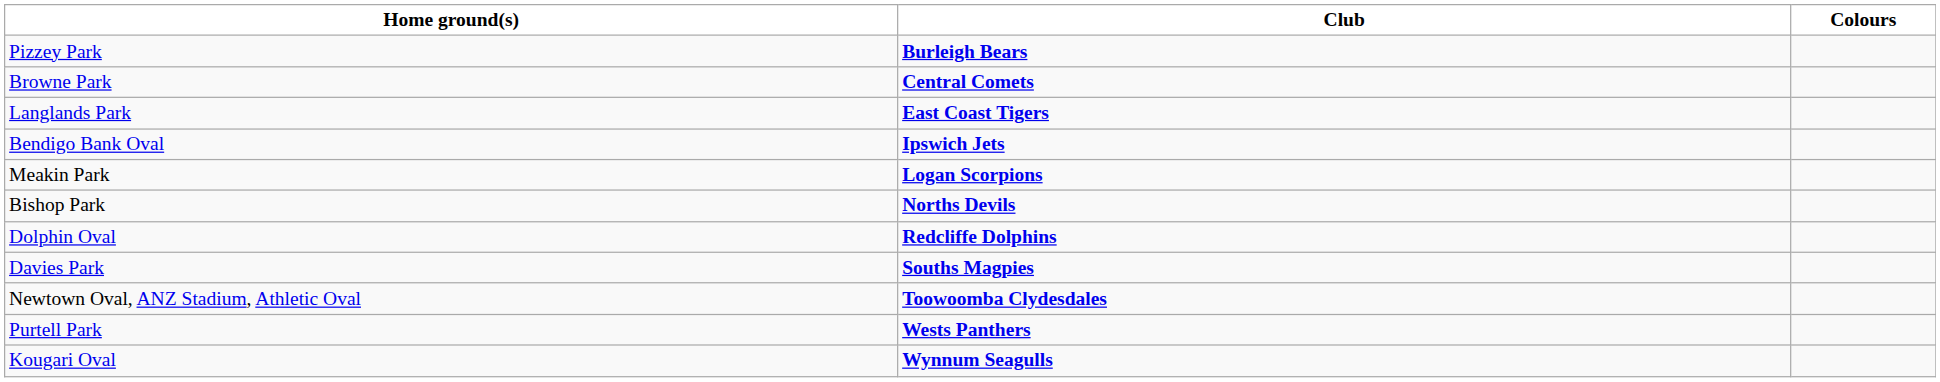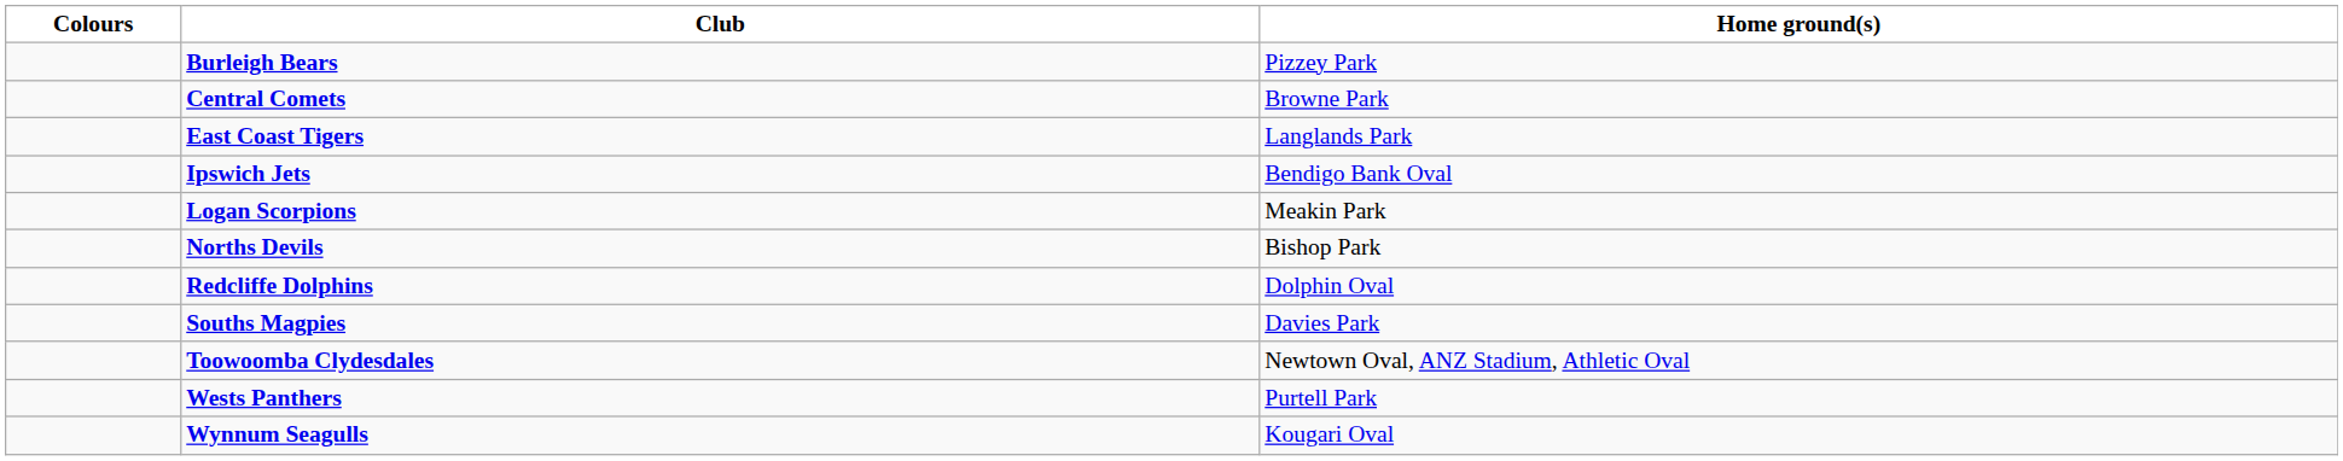columns swapped: Colours <-> Home ground(s)
